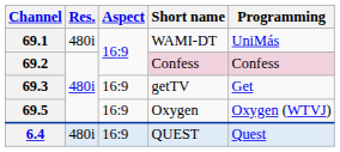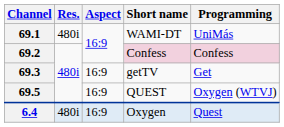69.5 | Short name: Oxygen -> QUEST
6.4 | Short name: QUEST -> Oxygen
